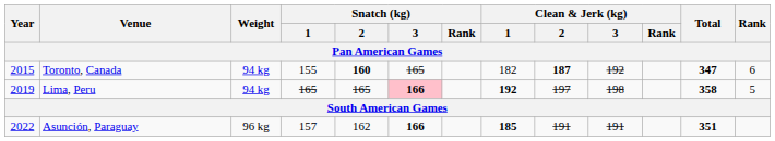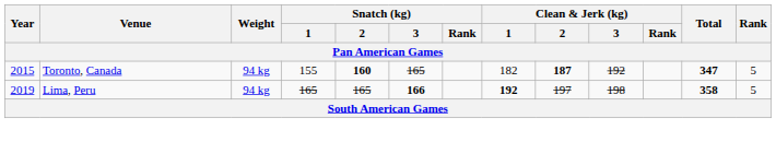Toronto, Canada | Rank: 6 -> 5
Lima, Peru | Snatch (kg) / 3: pink background -> no background
- row: 2022 | Asunción, Paraguay | 96 kg | 157 | 162 | 166 | 185 | 191 | 191 | 351
